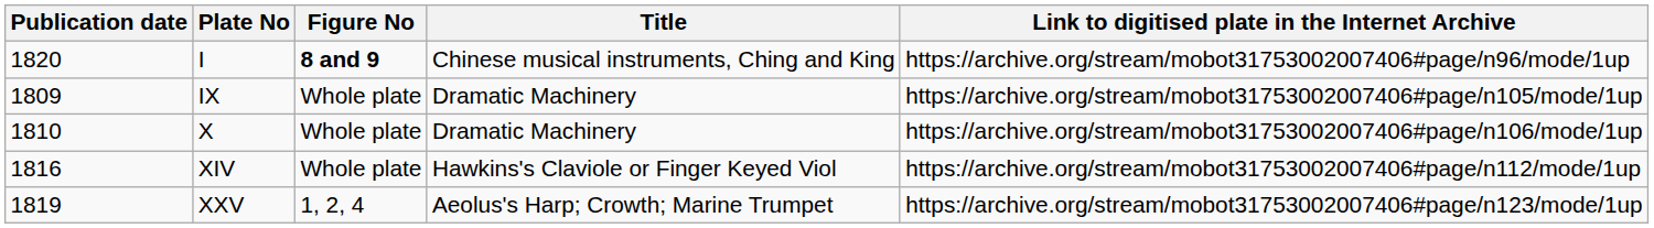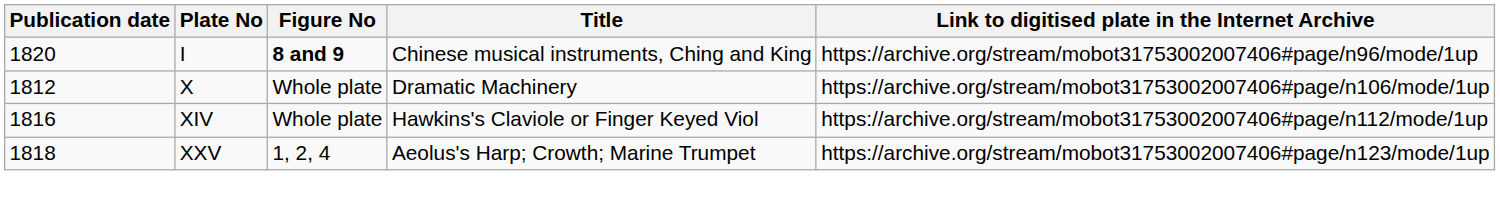- row: 1809 | IX | Whole plate | Dramatic Machinery | https://archive.org/stream/mobot31753002007406#page/n105/mode/1up
X | Publication date: 1810 -> 1812
XXV | Publication date: 1819 -> 1818
